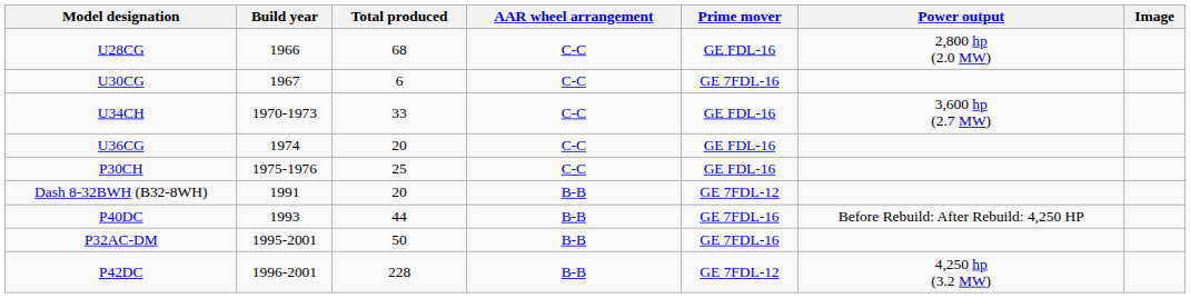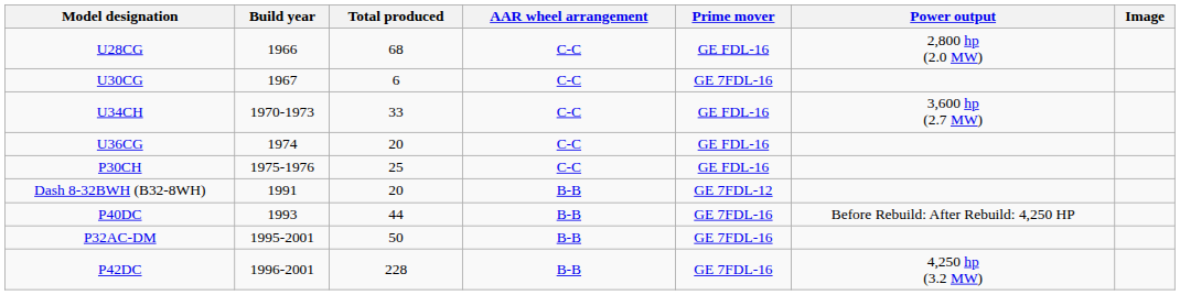P42DC | Prime mover: GE 7FDL-12 -> GE 7FDL-16
